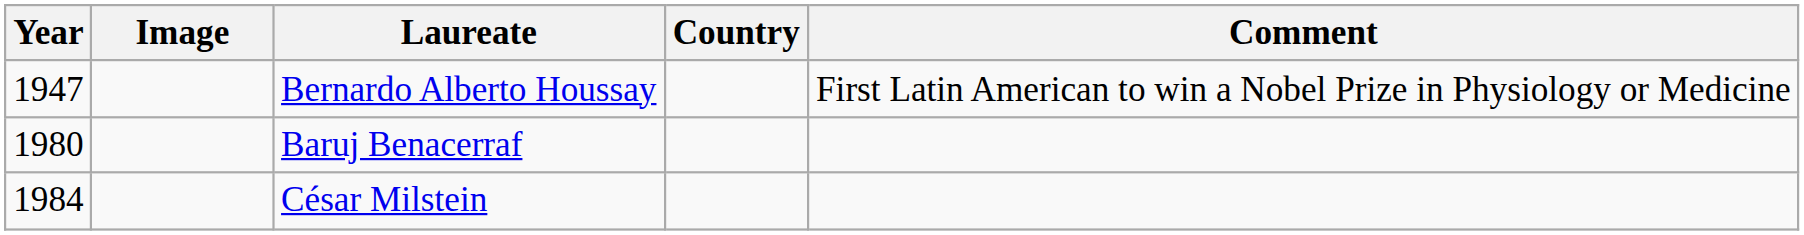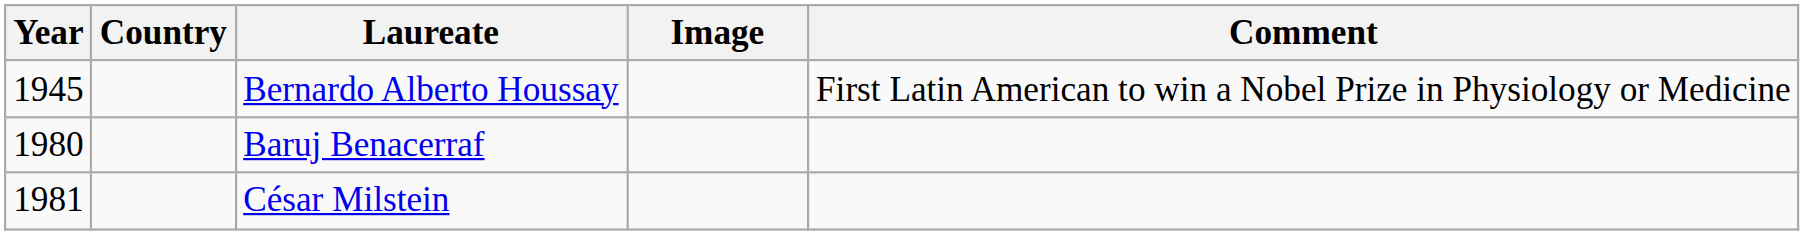columns swapped: Image <-> Country
Bernardo Alberto Houssay | Year: 1947 -> 1945
César Milstein | Year: 1984 -> 1981
